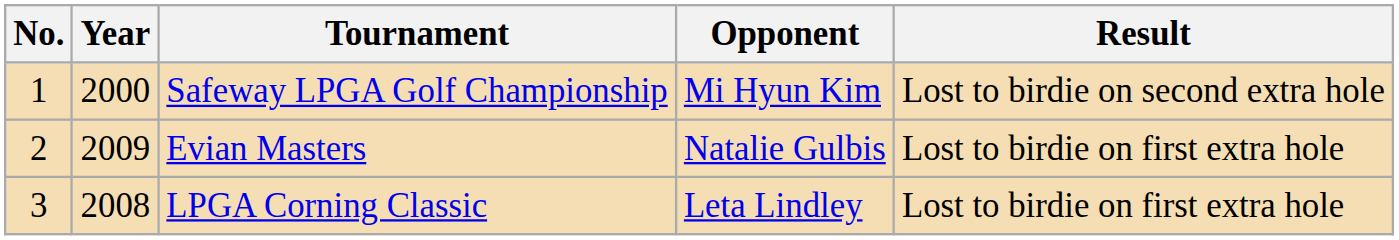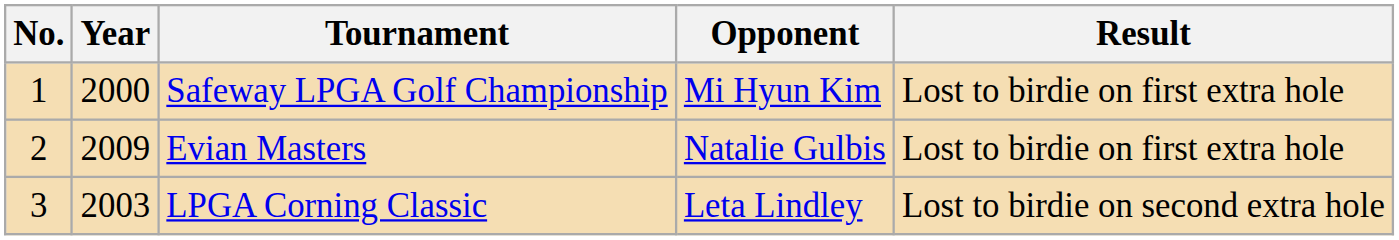Safeway LPGA Golf Championship | Result: Lost to birdie on second extra hole -> Lost to birdie on first extra hole
LPGA Corning Classic | Year: 2008 -> 2003
LPGA Corning Classic | Result: Lost to birdie on first extra hole -> Lost to birdie on second extra hole
